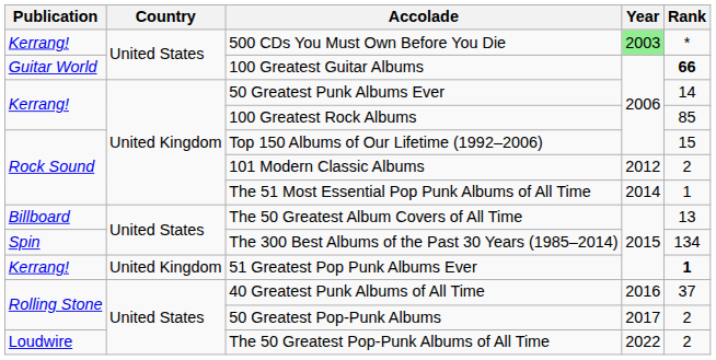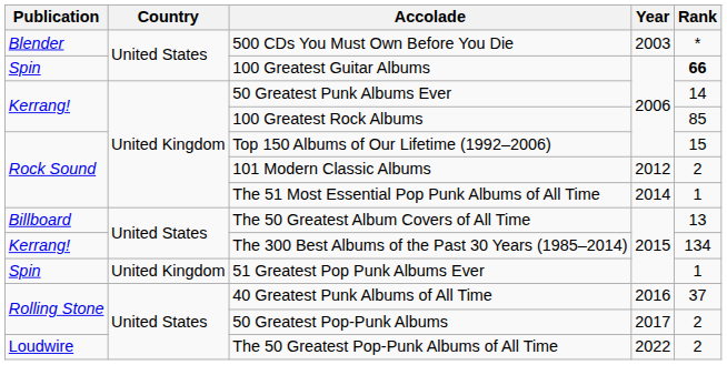500 CDs You Must Own Before You Die | Publication: Kerrang! -> Blender
500 CDs You Must Own Before You Die | Year: lightgreen background -> no background
100 Greatest Guitar Albums | Publication: Guitar World -> Spin
The 300 Best Albums of the Past 30 Years (1985–2014) | Publication: Spin -> Kerrang!
51 Greatest Pop Punk Albums Ever | Publication: Kerrang! -> Spin
51 Greatest Pop Punk Albums Ever | Rank: bold -> normal
